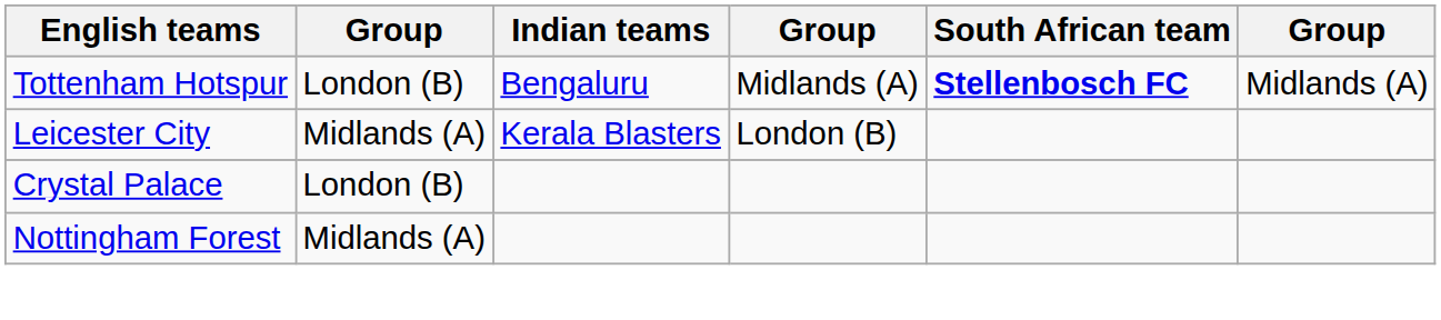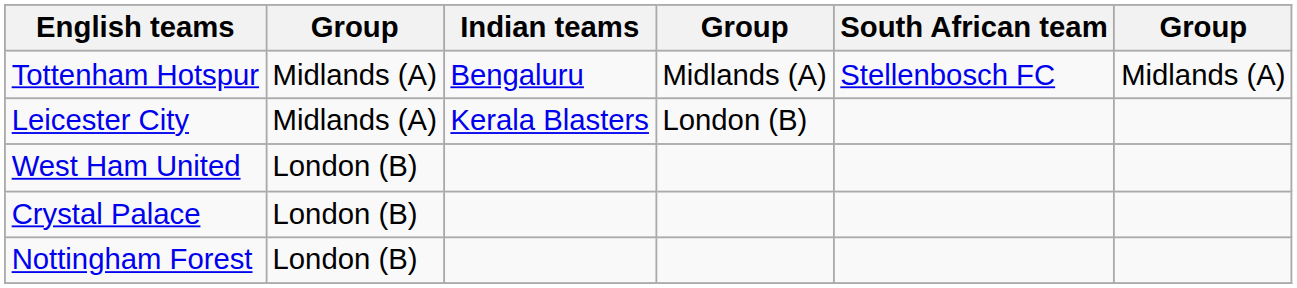Tottenham Hotspur | column 2: London (B) -> Midlands (A)
Tottenham Hotspur | South African team: bold -> normal
+ row: West Ham United | London (B)
Nottingham Forest | column 2: Midlands (A) -> London (B)
